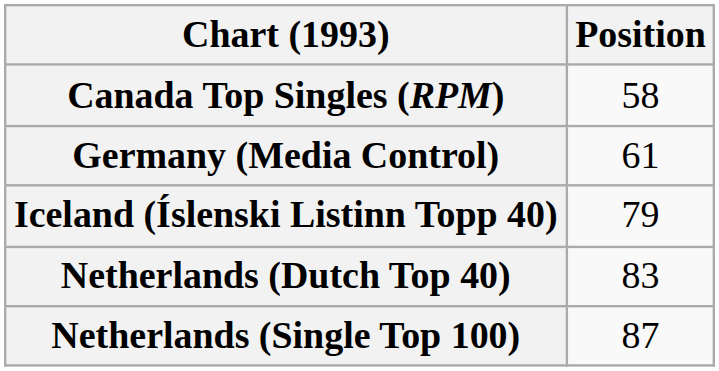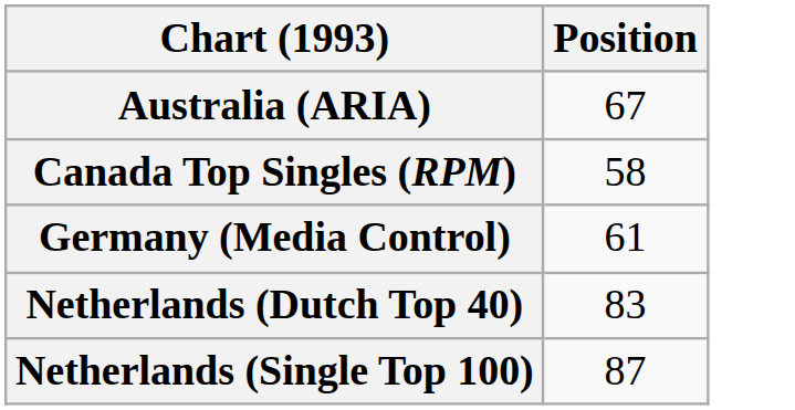+ row: Australia (ARIA) | 67
- row: Iceland (Íslenski Listinn Topp 40) | 79
